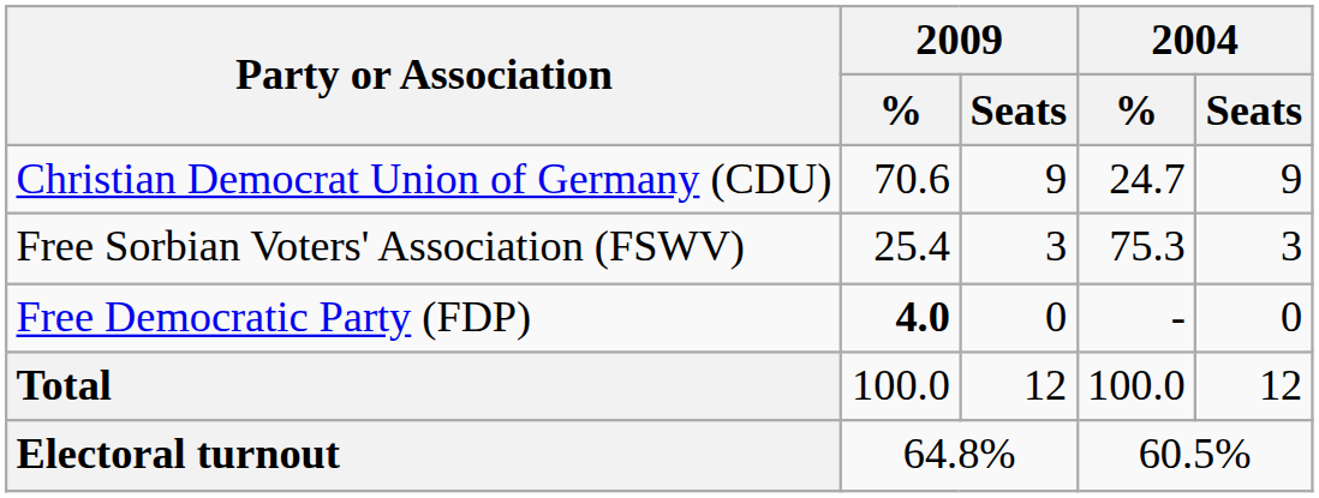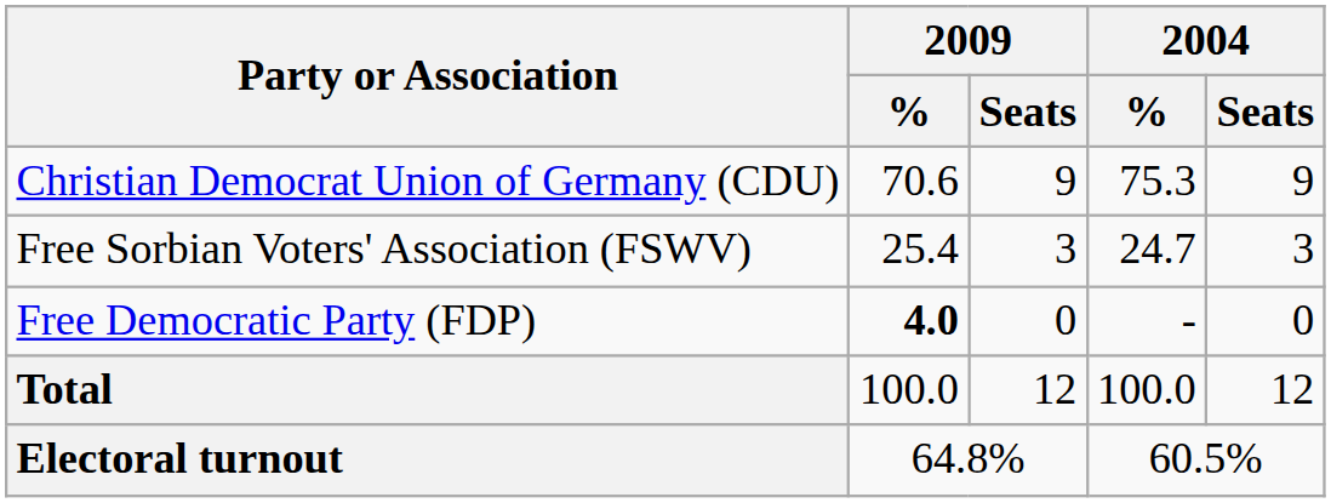Christian Democrat Union of Germany (CDU) | 2004 / %: 24.7 -> 75.3
Free Sorbian Voters' Association (FSWV) | 2004 / %: 75.3 -> 24.7
